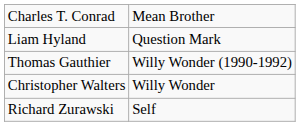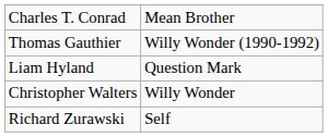rows swapped: Thomas Gauthier <-> Liam Hyland
